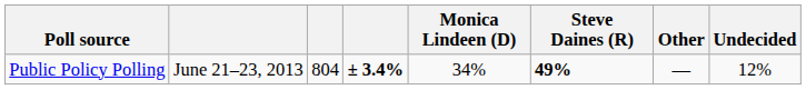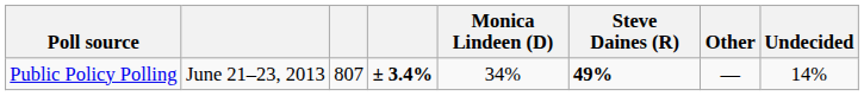Public Policy Polling | column 3: 804 -> 807
Public Policy Polling | Undecided: 12% -> 14%
